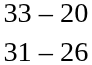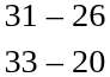rows swapped: 31 – 26 <-> 33 – 20
